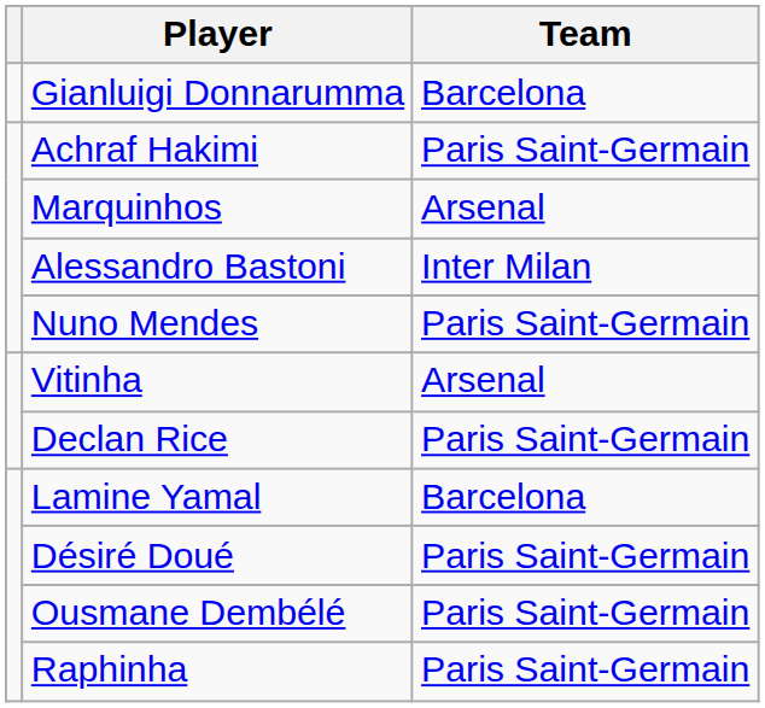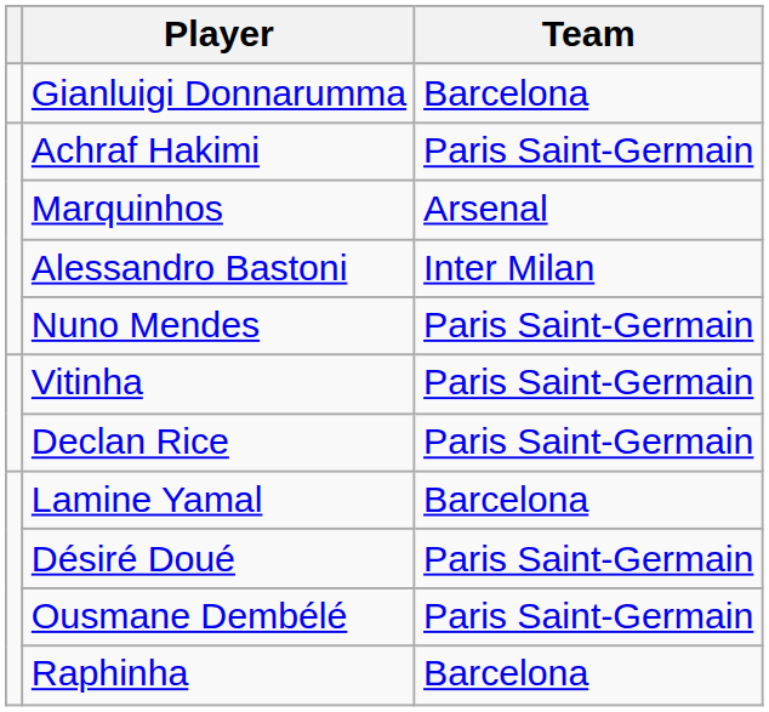Vitinha | Team: Arsenal -> Paris Saint-Germain
Raphinha | Team: Paris Saint-Germain -> Barcelona
